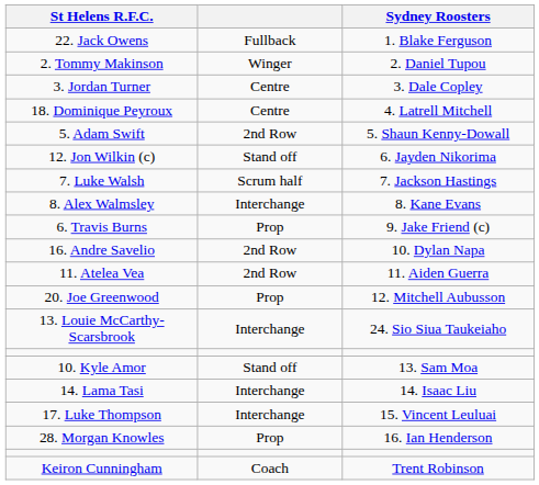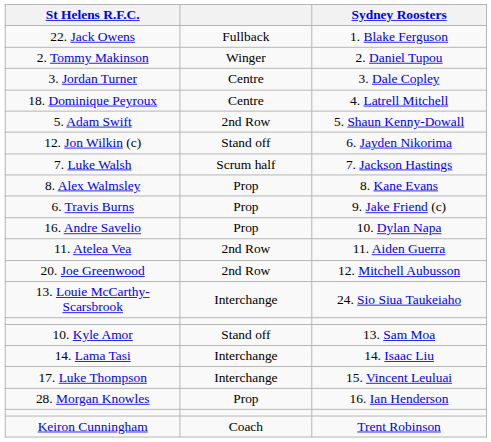8. Alex Walmsley | column 2: Interchange -> Prop
16. Andre Savelio | column 2: 2nd Row -> Prop
20. Joe Greenwood | column 2: Prop -> 2nd Row
